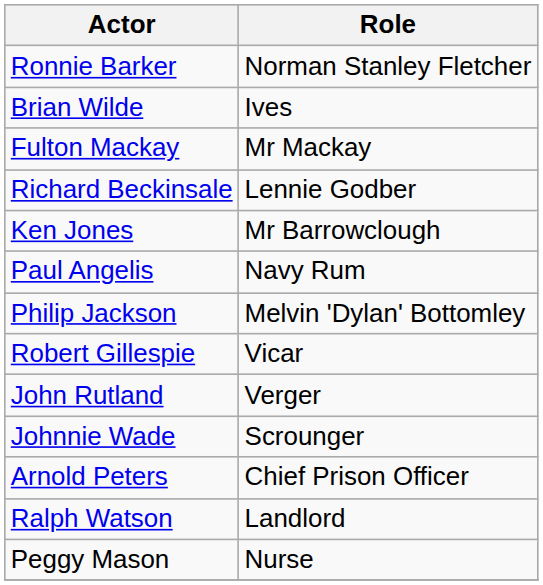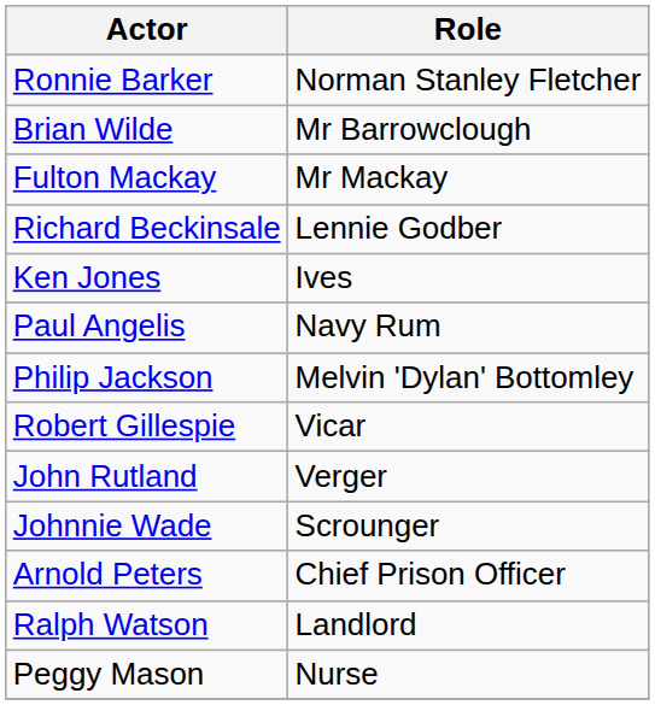Brian Wilde | Role: Ives -> Mr Barrowclough
Ken Jones | Role: Mr Barrowclough -> Ives
